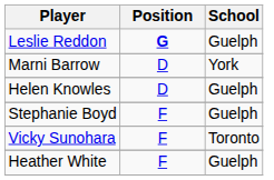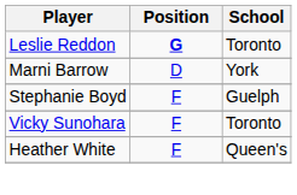Leslie Reddon | School: Guelph -> Toronto
- row: Helen Knowles | D | Guelph
Heather White | School: Guelph -> Queen's
